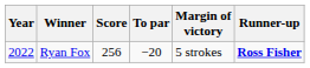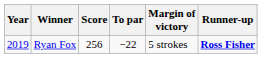Ryan Fox | Year: 2022 -> 2019
Ryan Fox | To par: −20 -> −22
